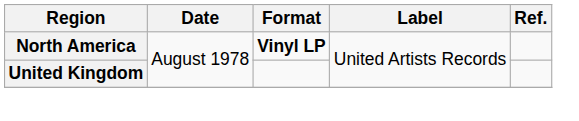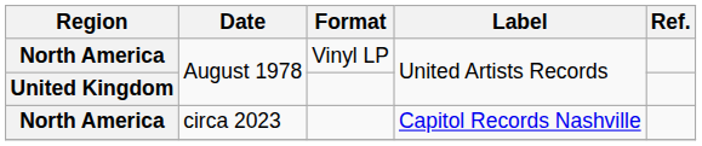North America / August 1978 | Format: bold -> normal
+ row: North America | circa 2023 | Capitol Records Nashville
